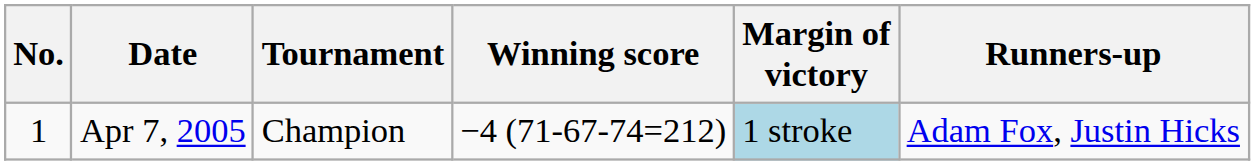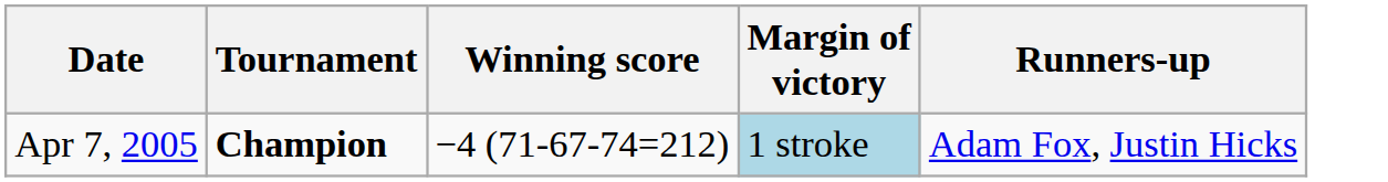- column: No. | 1
Apr 7, 2005 | Tournament: normal -> bold
